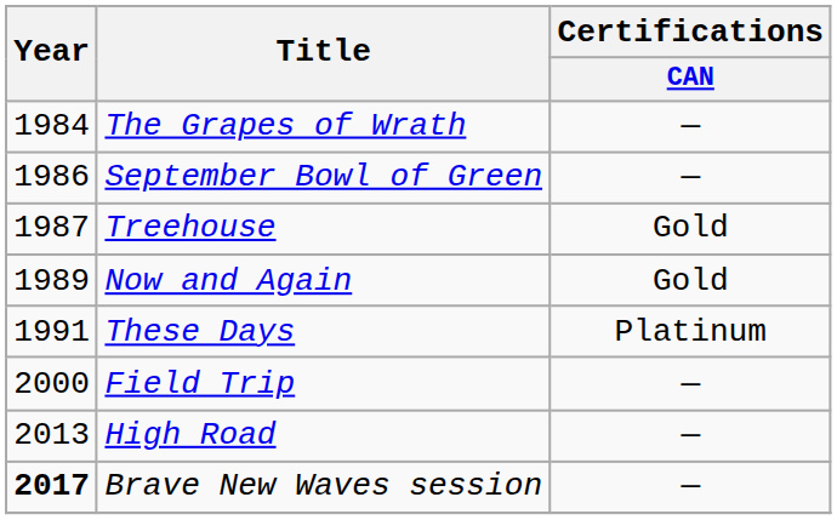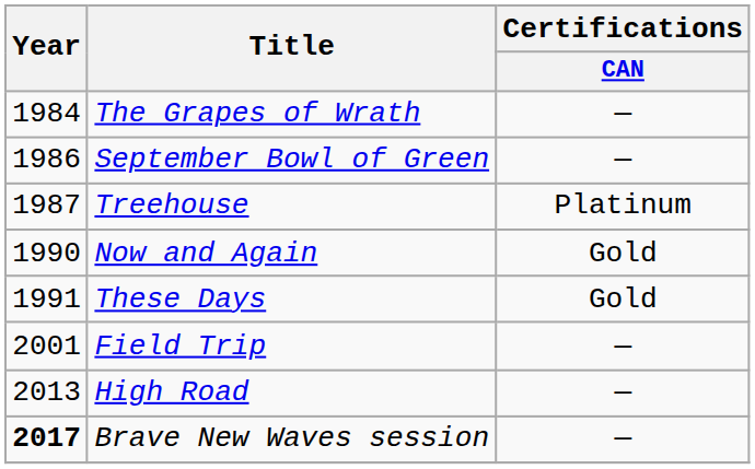Treehouse | Certifications / CAN: Gold -> Platinum
Now and Again | Year: 1989 -> 1990
These Days | Certifications / CAN: Platinum -> Gold
Field Trip | Year: 2000 -> 2001
